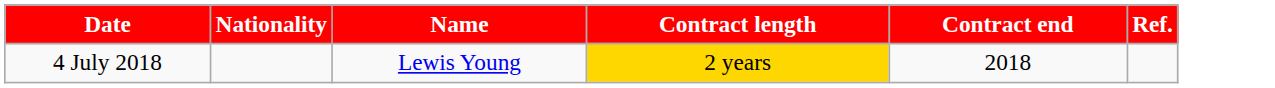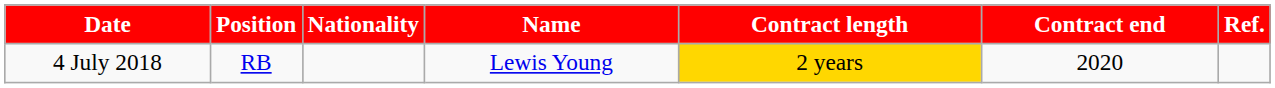+ column: Position | RB
4 July 2018 | Contract end: 2018 -> 2020
